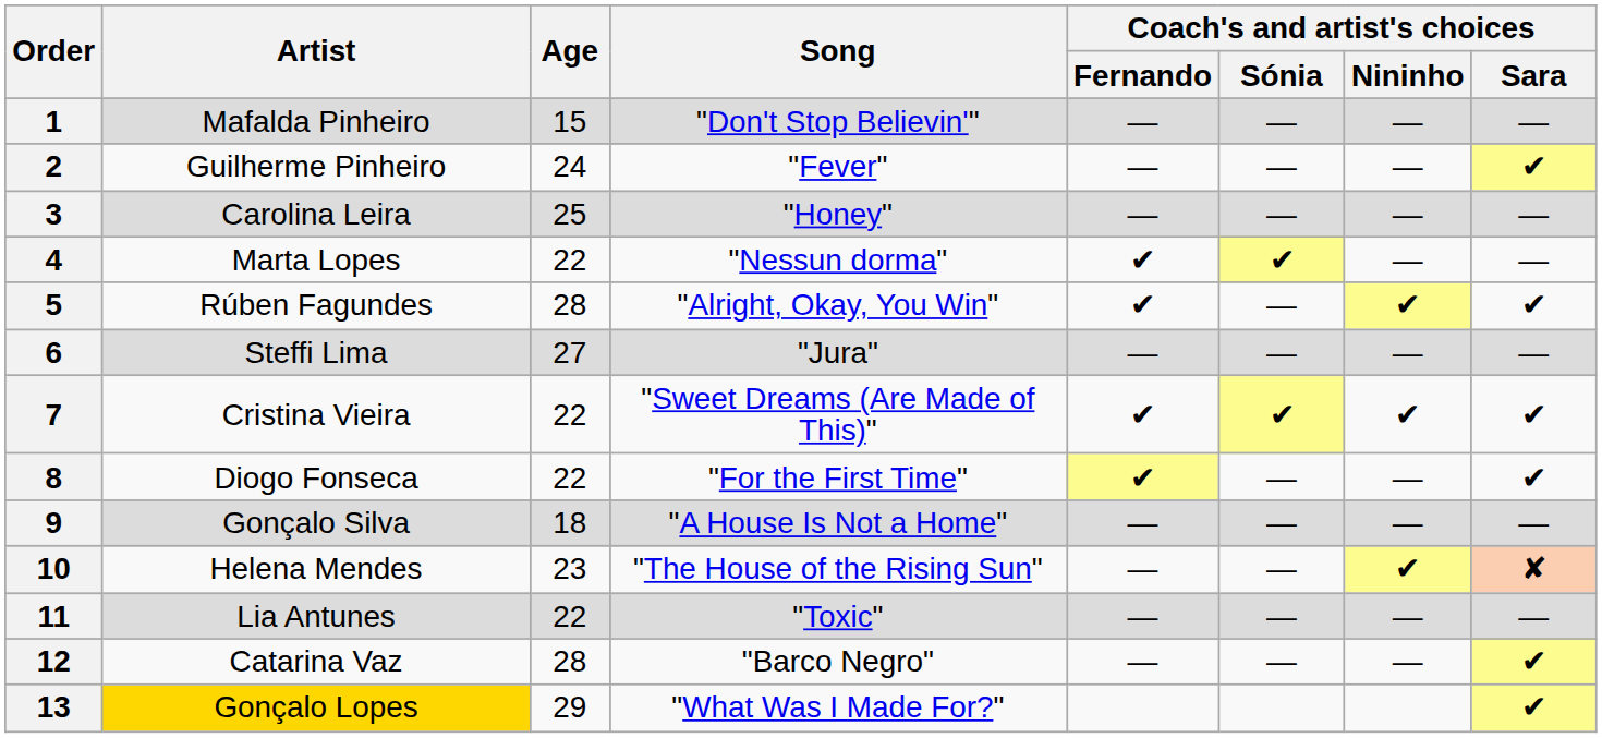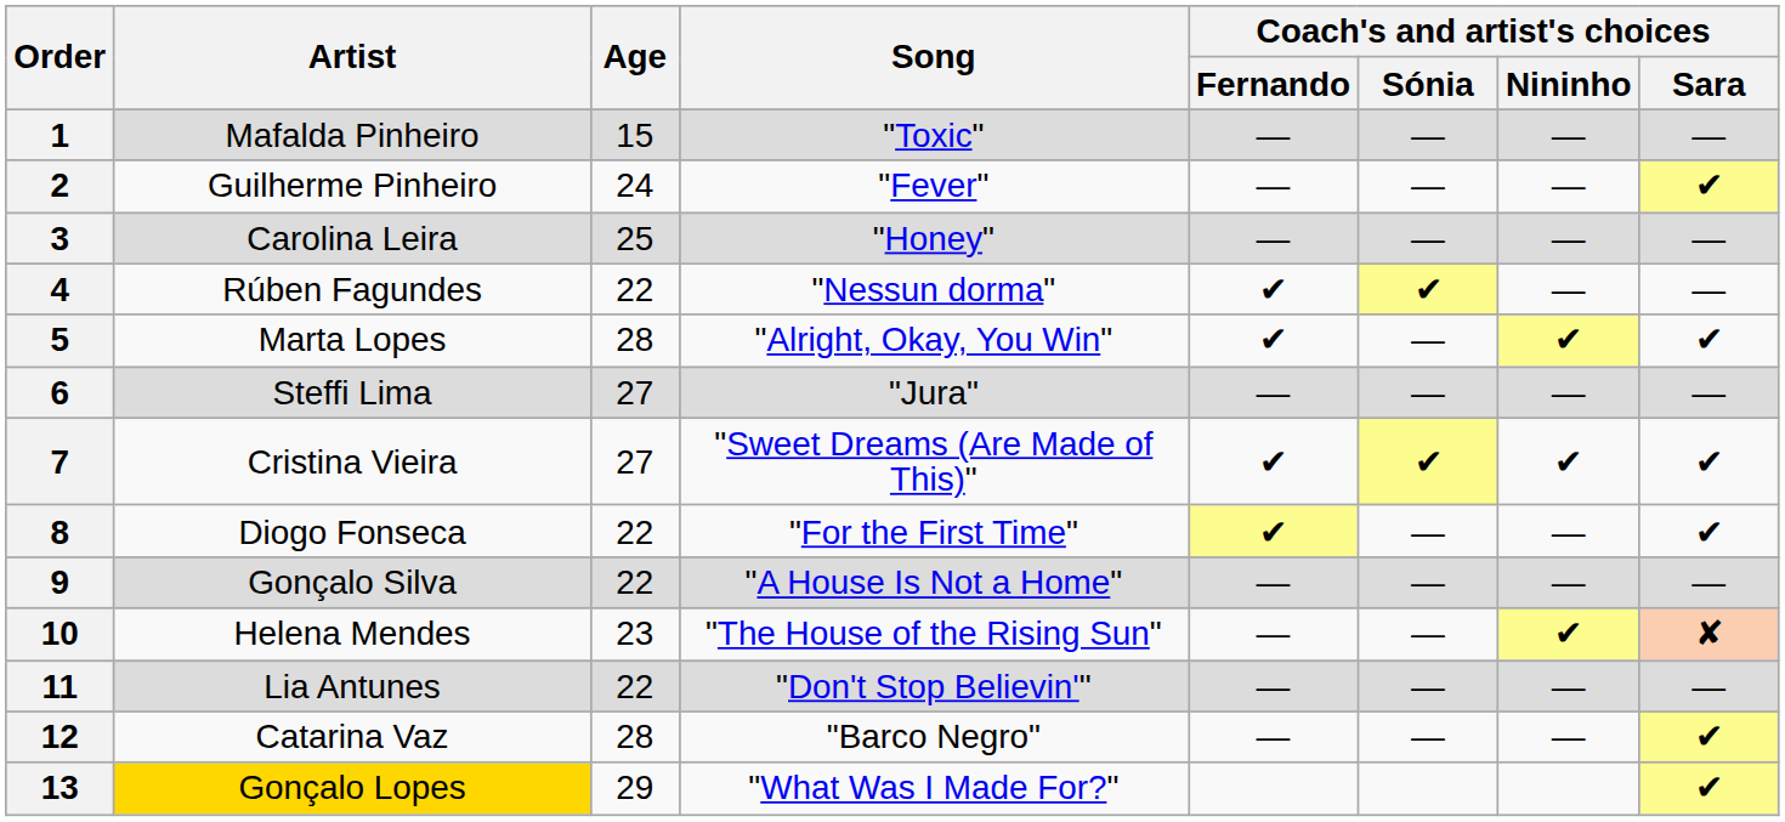1 | Song: "Don't Stop Believin'" -> "Toxic"
4 | Artist: Marta Lopes -> Rúben Fagundes
5 | Artist: Rúben Fagundes -> Marta Lopes
7 | Age: 22 -> 27
9 | Age: 18 -> 22
11 | Song: "Toxic" -> "Don't Stop Believin'"
